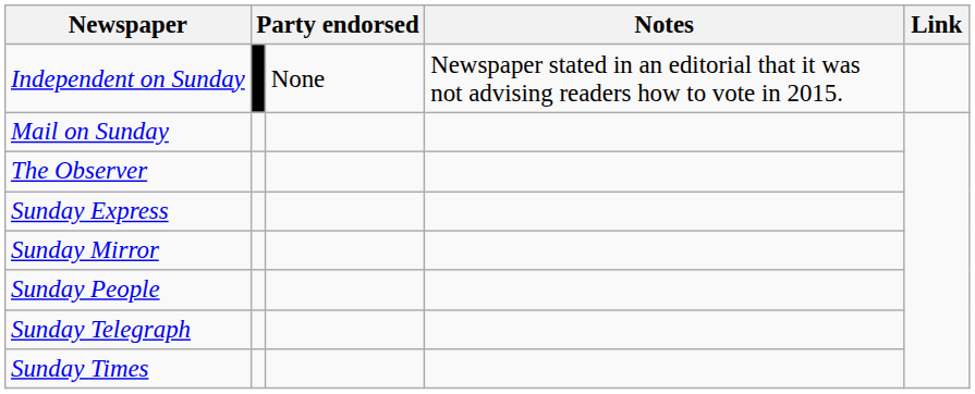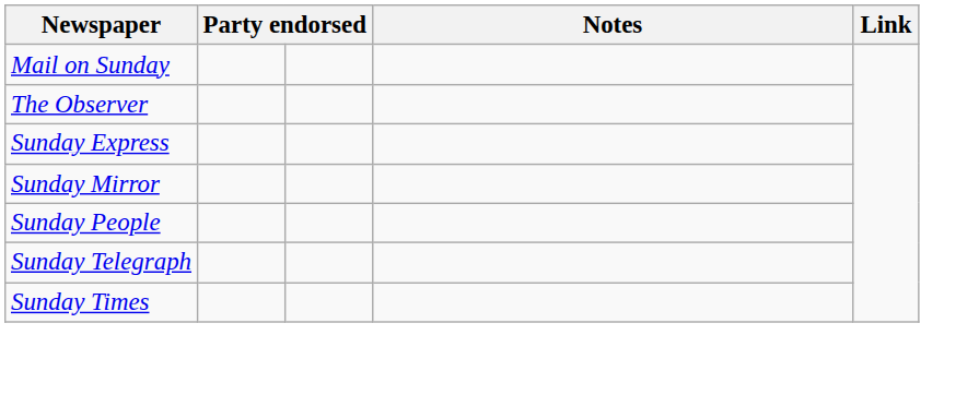- row: Independent on Sunday | None | Newspaper stated in an editorial that it was not advising readers how to vote in 2015.
